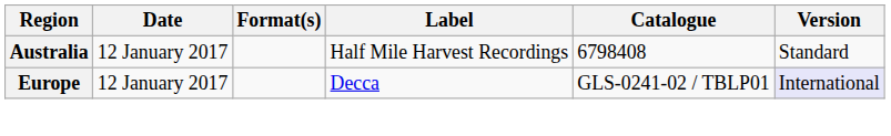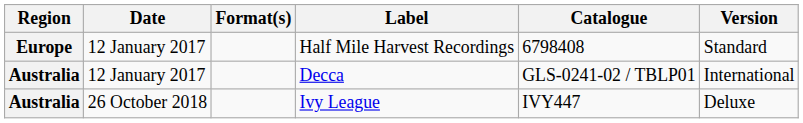Half Mile Harvest Recordings | Region: Australia -> Europe
Decca | Region: Europe -> Australia
Decca | Version: lavender background -> no background
+ row: Australia | 26 October 2018 | Ivy League | IVY447 | Deluxe
